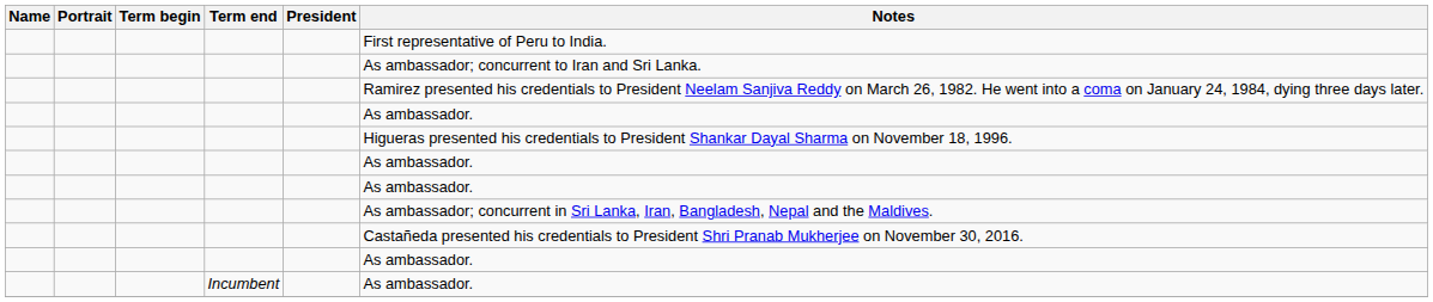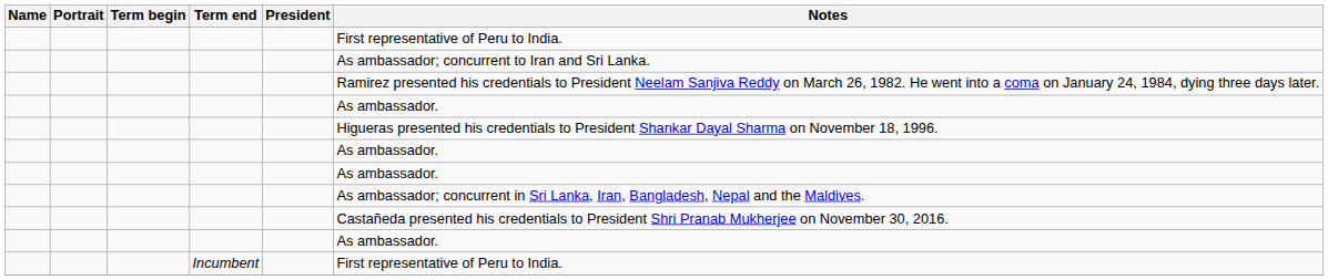Incumbent | Notes: As ambassador. -> First representative of Peru to India.
